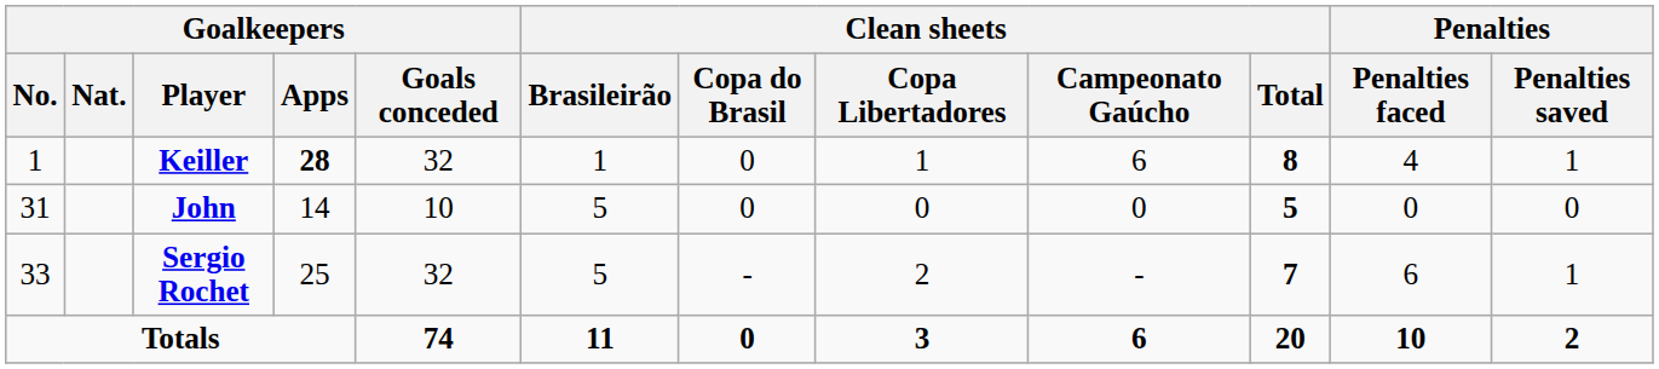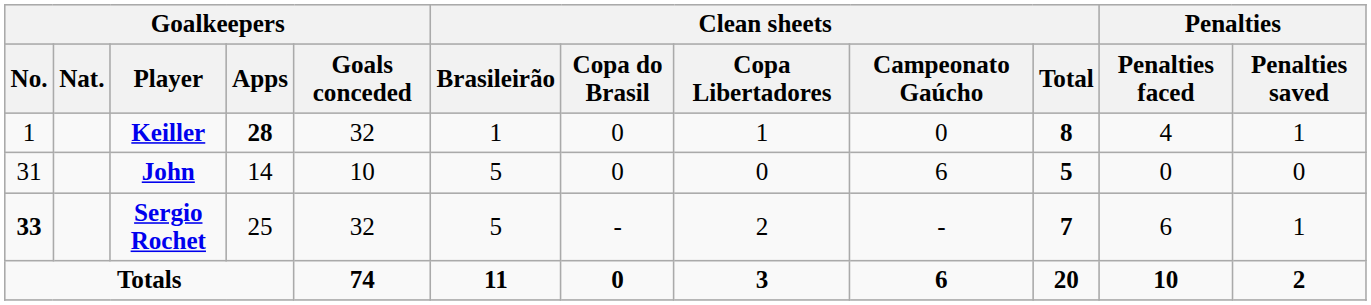Keiller | Clean sheets / Campeonato Gaúcho: 6 -> 0
John | Clean sheets / Campeonato Gaúcho: 0 -> 6
Sergio Rochet | Goalkeepers / No.: normal -> bold
